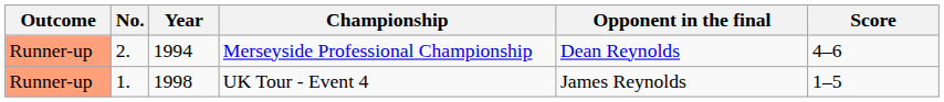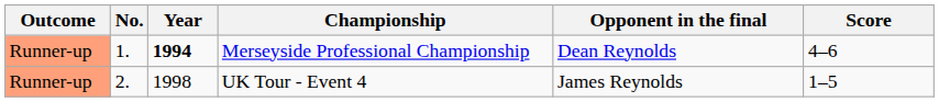Merseyside Professional Championship | No.: 2. -> 1.
Merseyside Professional Championship | Year: normal -> bold
UK Tour - Event 4 | No.: 1. -> 2.
